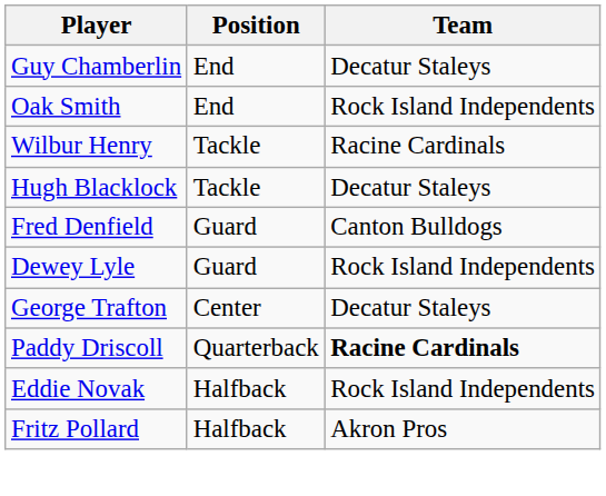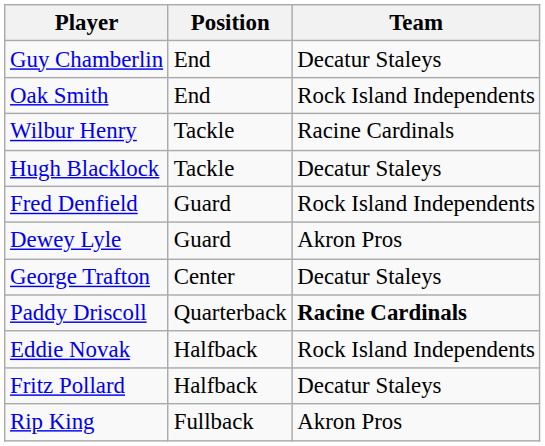Fred Denfield | Team: Canton Bulldogs -> Rock Island Independents
Dewey Lyle | Team: Rock Island Independents -> Akron Pros
Fritz Pollard | Team: Akron Pros -> Decatur Staleys
+ row: Rip King | Fullback | Akron Pros
